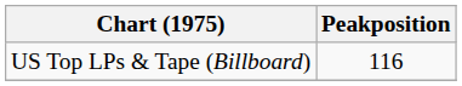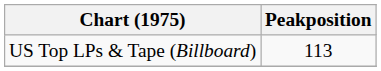US Top LPs & Tape (Billboard) | Peakposition: 116 -> 113
